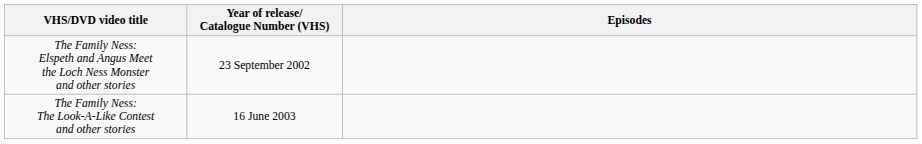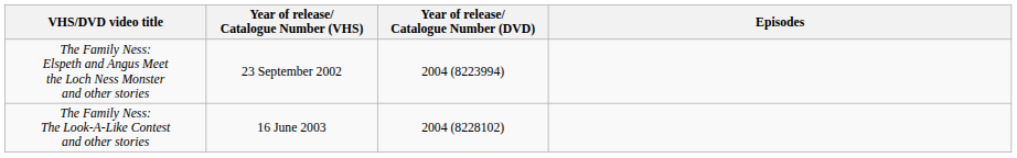+ column: Year of release/ Catalogue Number (DVD) | 2004 (8223994) | 2004 (8228102)
